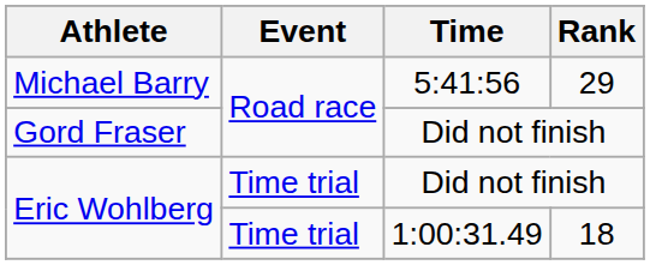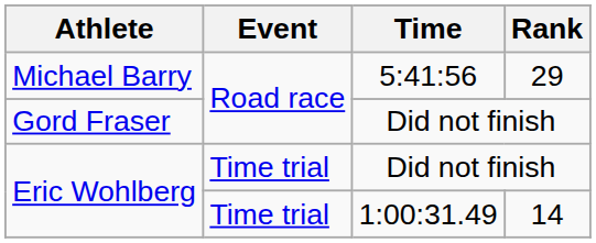Eric Wohlberg / 1:00:31.49 | Rank: 18 -> 14
